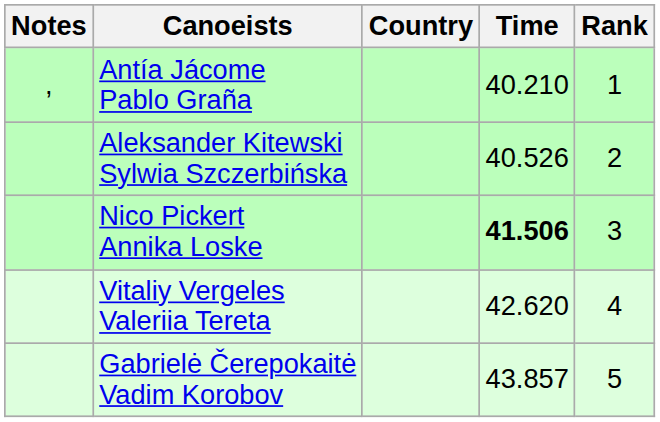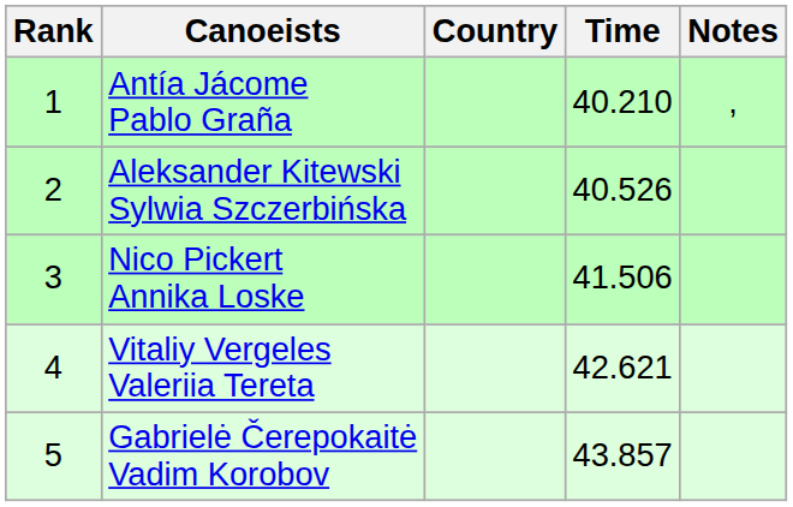columns swapped: Rank <-> Notes
Nico Pickert Annika Loske | Time: bold -> normal
Vitaliy Vergeles Valeriia Tereta | Time: 42.620 -> 42.621
